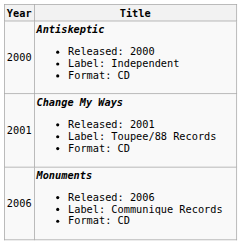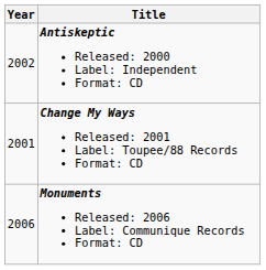Antiskeptic Released: 2000 Label: Independent Format: CD | Year: 2000 -> 2002
